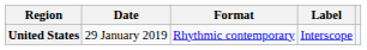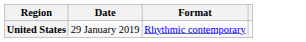- column: Label | Interscope
